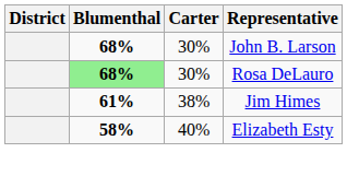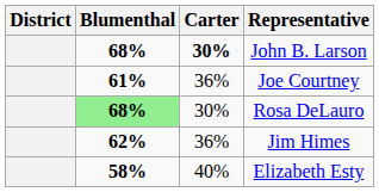John B. Larson | Carter: normal -> bold
+ row: 61% | 36% | Joe Courtney
Jim Himes | Blumenthal: 61% -> 62%
Jim Himes | Carter: 38% -> 36%
